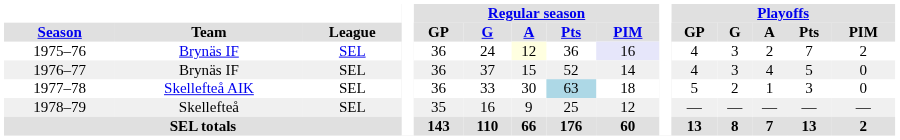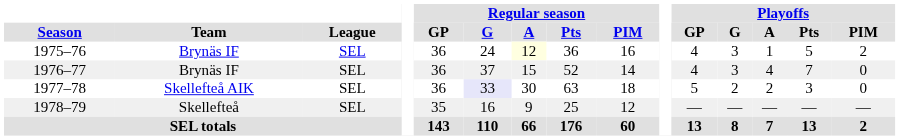1975–76 | Regular season / PIM: lavender background -> no background
1975–76 | Playoffs / A: 2 -> 1
1975–76 | Playoffs / Pts: 7 -> 5
1976–77 | Playoffs / Pts: 5 -> 7
1977–78 | Regular season / G: no background -> lavender background
1977–78 | Regular season / Pts: lightblue background -> no background
1977–78 | Playoffs / A: 1 -> 2
